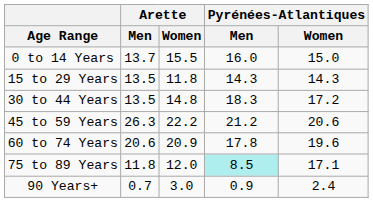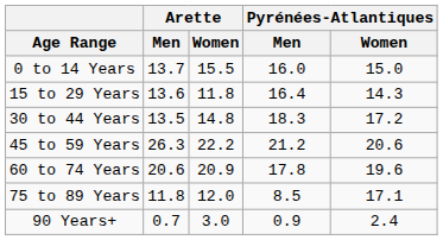15 to 29 Years | Arette / Men: 13.5 -> 13.6
15 to 29 Years | Pyrénées-Atlantiques / Men: 14.3 -> 16.4
75 to 89 Years | Pyrénées-Atlantiques / Men: paleturquoise background -> no background
